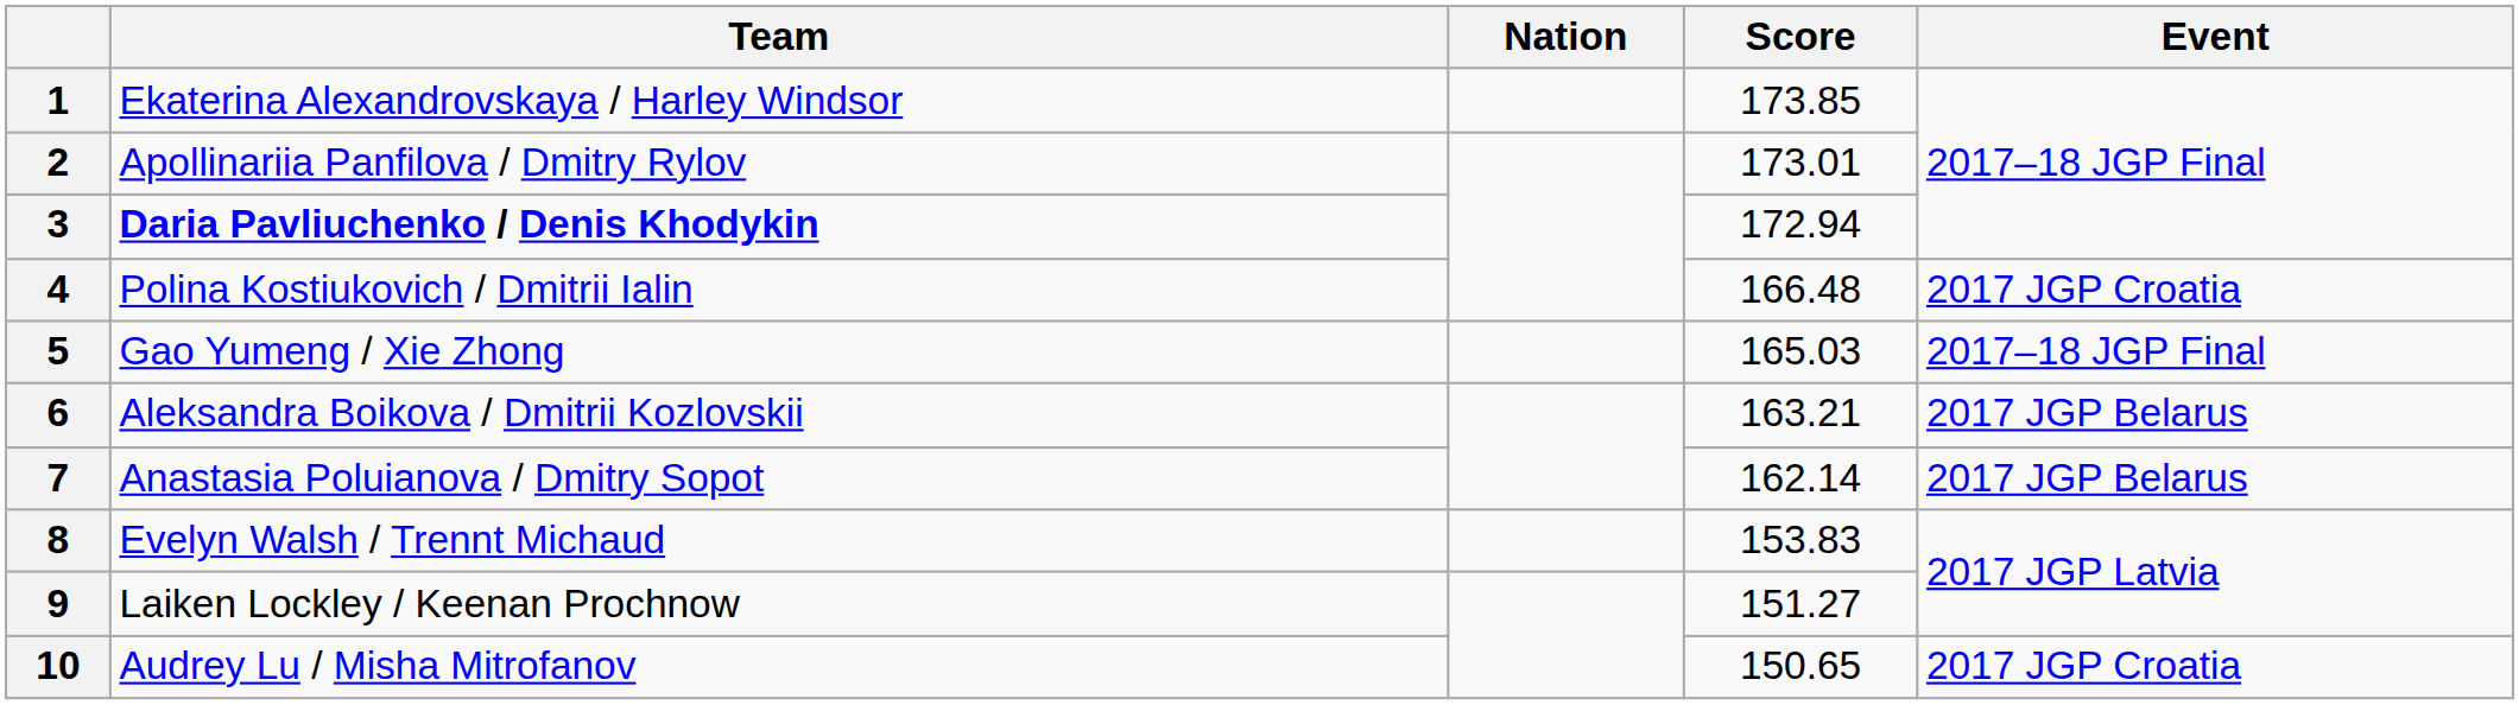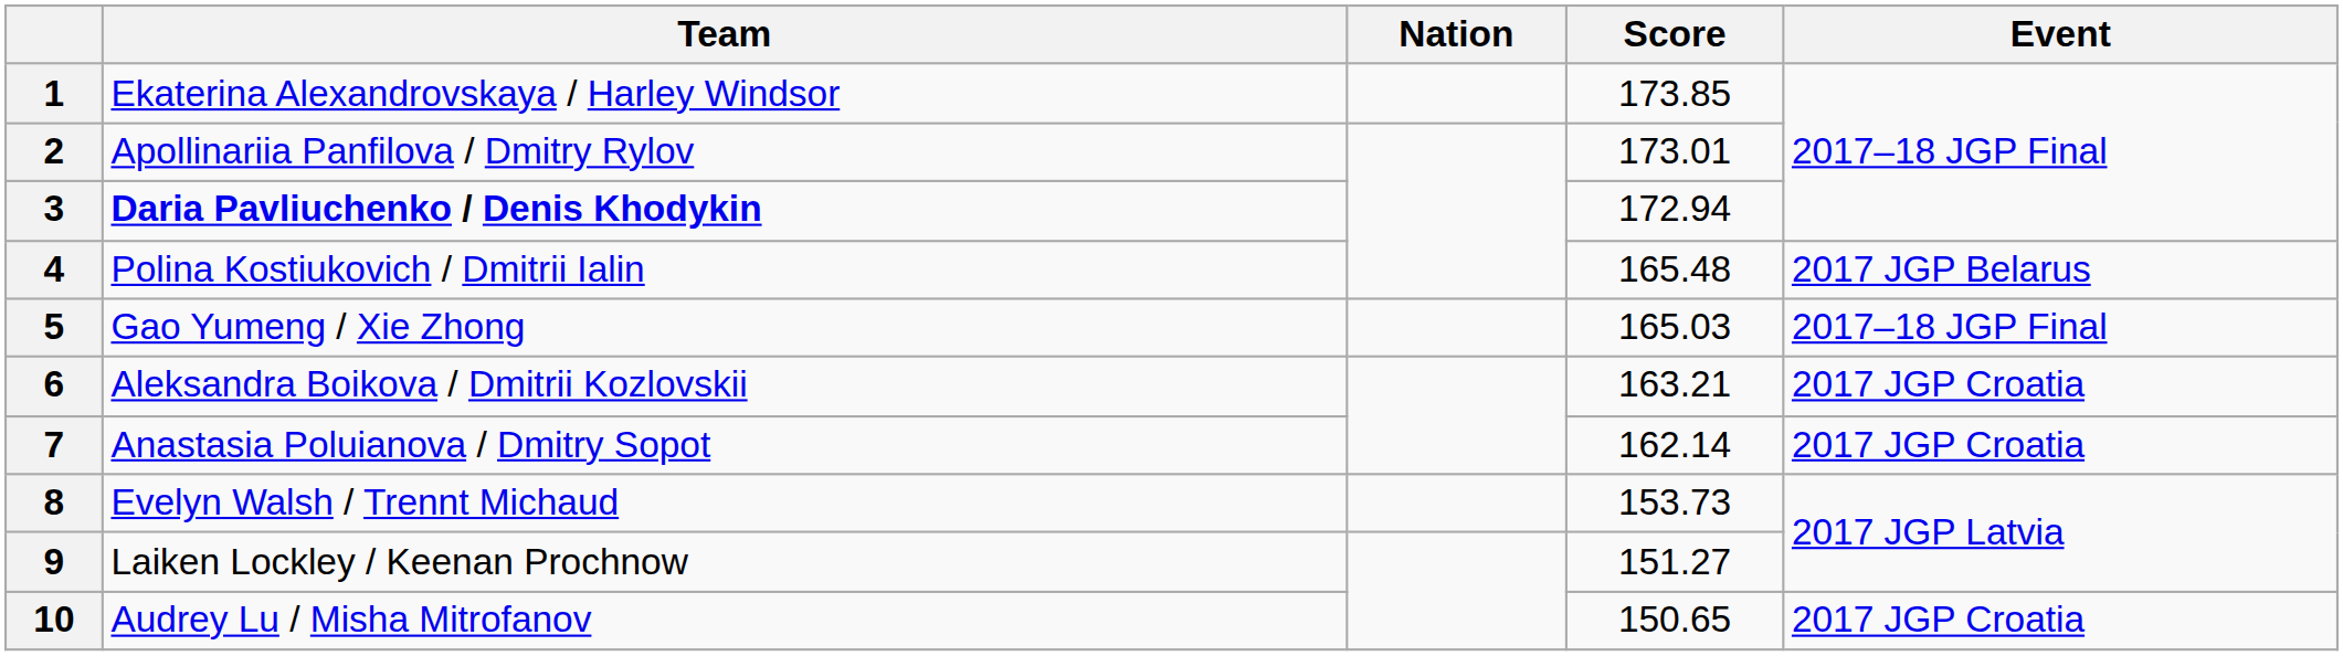4 | Score: 166.48 -> 165.48
4 | Event: 2017 JGP Croatia -> 2017 JGP Belarus
6 | Event: 2017 JGP Belarus -> 2017 JGP Croatia
7 | Event: 2017 JGP Belarus -> 2017 JGP Croatia
8 | Score: 153.83 -> 153.73
